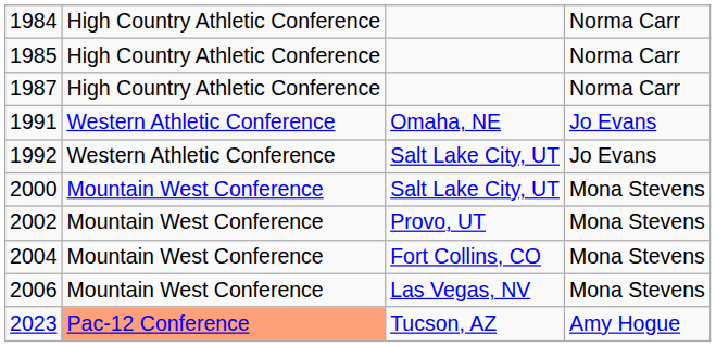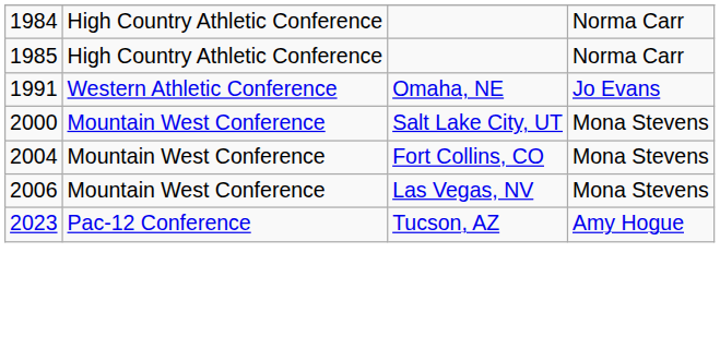- row: 1987 | High Country Athletic Conference | Norma Carr
- row: 1992 | Western Athletic Conference | Salt Lake City, UT | Jo Evans
- row: 2002 | Mountain West Conference | Provo, UT | Mona Stevens
2023 | column 2: lightsalmon background -> no background
